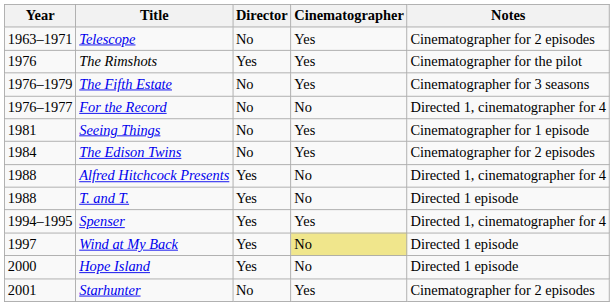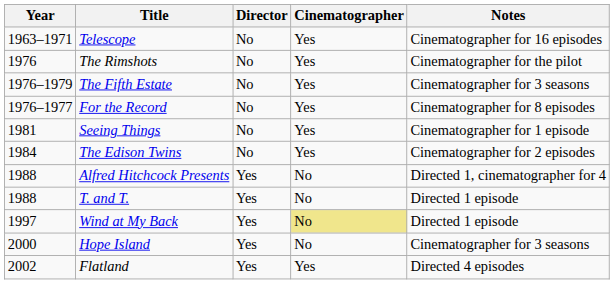Telescope | Notes: Cinematographer for 2 episodes -> Cinematographer for 16 episodes
The Rimshots | Director: Yes -> No
For the Record | Cinematographer: No -> Yes
For the Record | Notes: Directed 1, cinematographer for 4 -> Cinematographer for 8 episodes
- row: 1994–1995 | Spenser | Yes | Yes | Directed 1, cinematographer for 4
Hope Island | Notes: Directed 1 episode -> Cinematographer for 3 seasons
- row: 2001 | Starhunter | No | Yes | Cinematographer for 2 episodes
+ row: 2002 | Flatland | Yes | Yes | Directed 4 episodes
